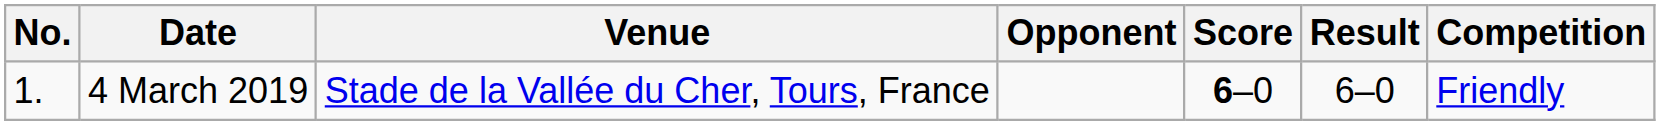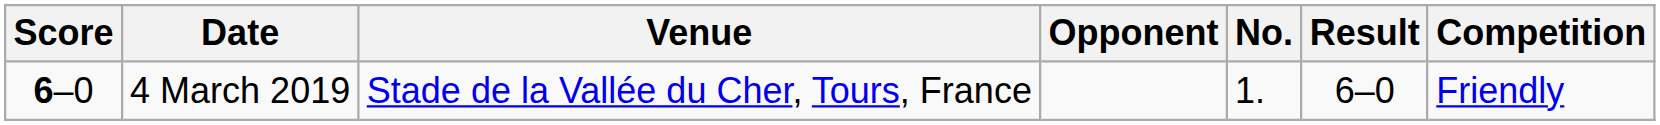columns swapped: No. <-> Score
